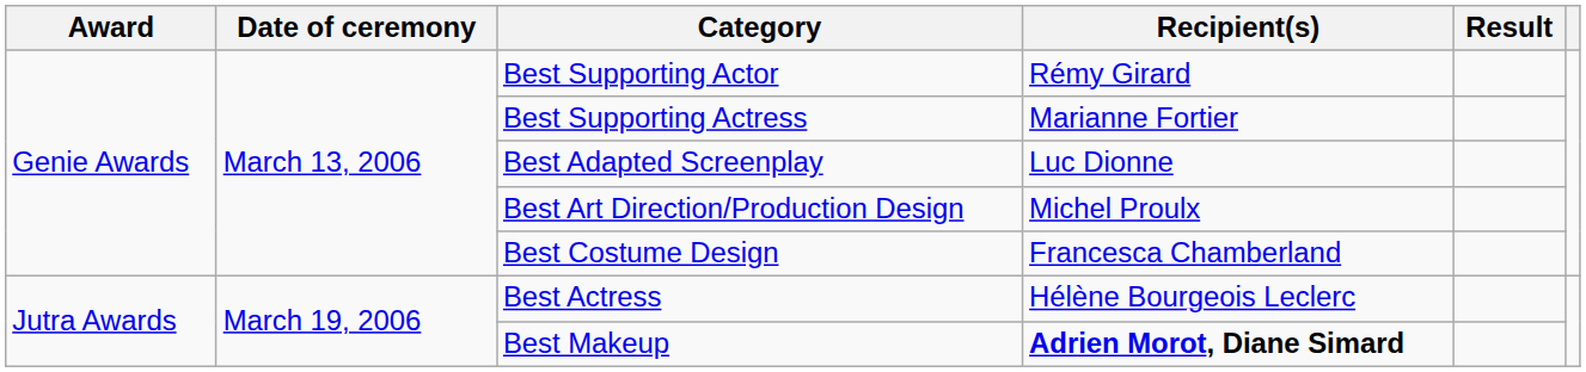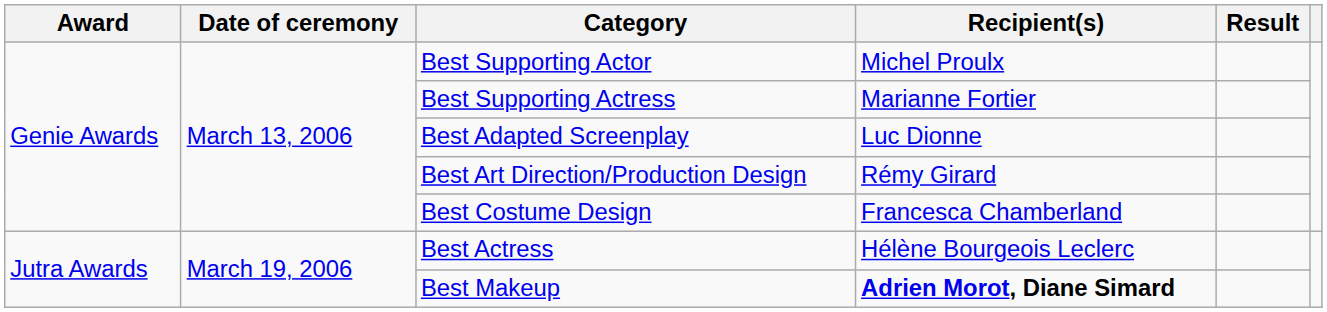Best Supporting Actor | Recipient(s): Rémy Girard -> Michel Proulx
Best Art Direction/Production Design | Recipient(s): Michel Proulx -> Rémy Girard
